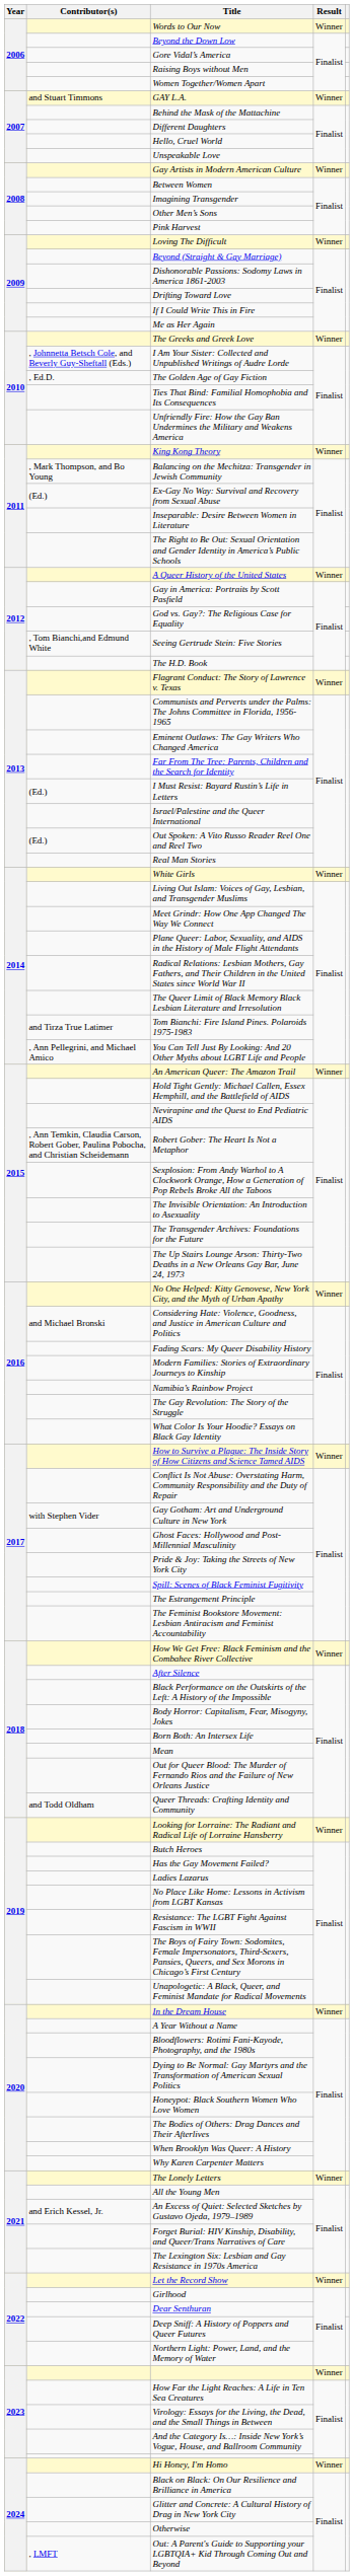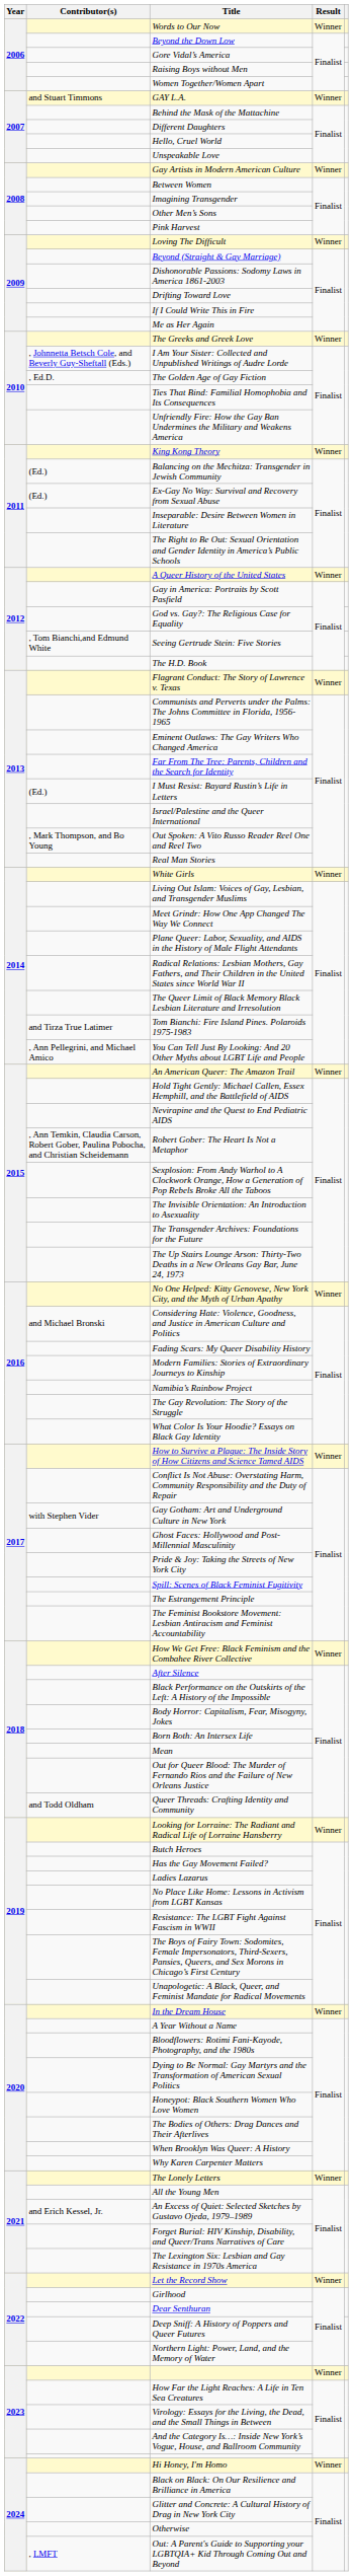Balancing on the Mechitza: Transgender in Jewish Community | Contributor(s): , Mark Thompson, and Bo Young -> (Ed.)
Out Spoken: A Vito Russo Reader Reel One and Reel Two | Contributor(s): (Ed.) -> , Mark Thompson, and Bo Young
